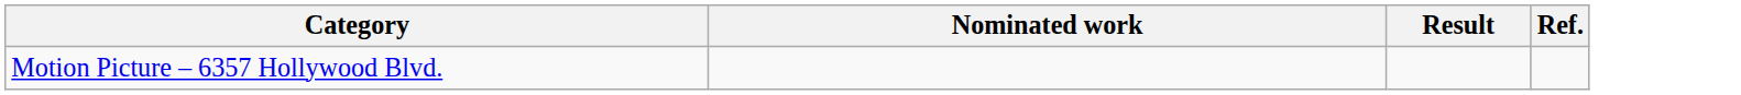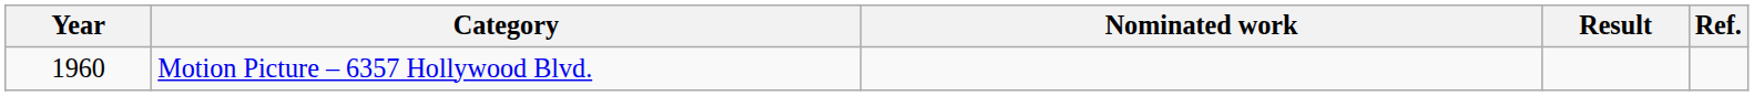+ column: Year | 1960
